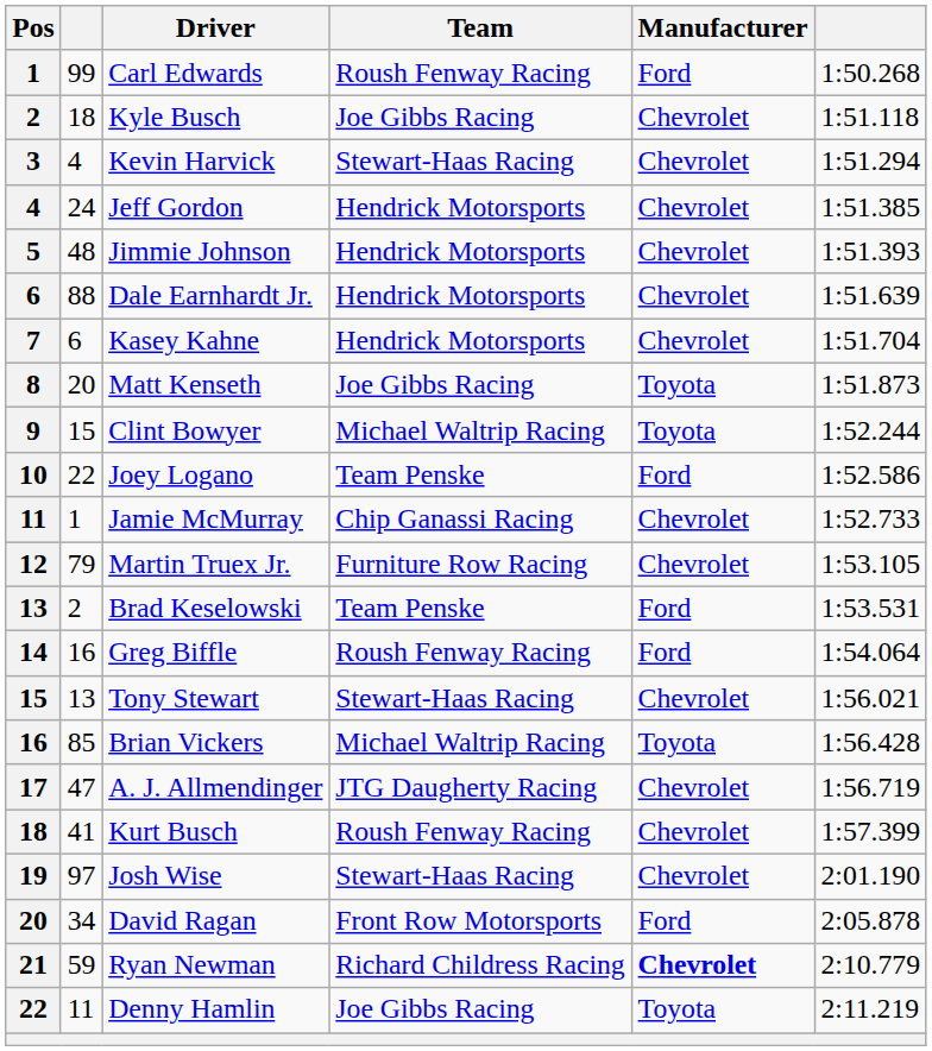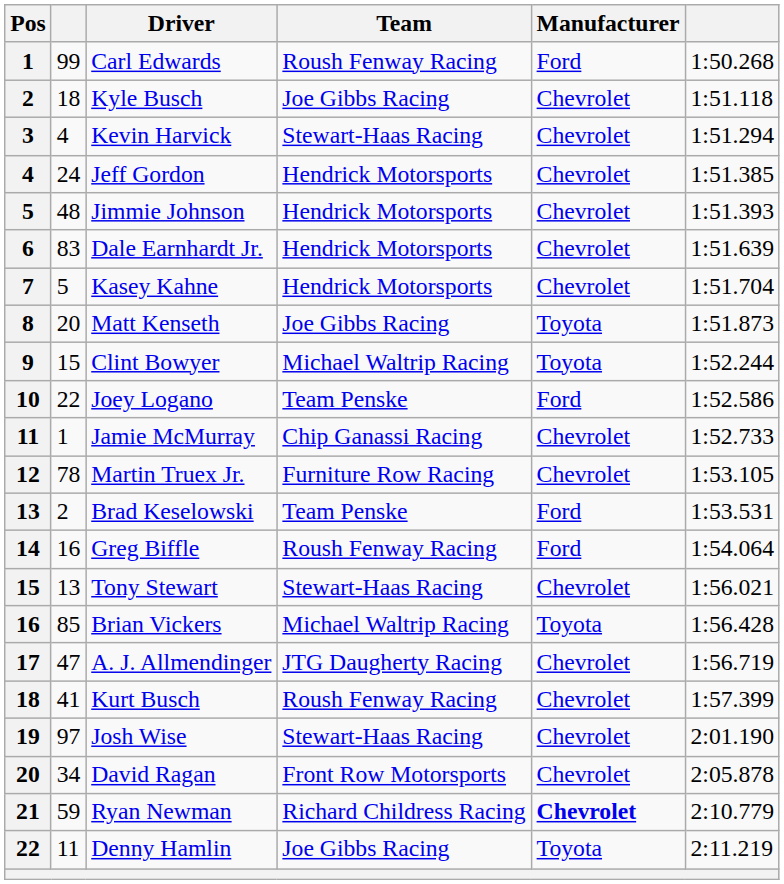Dale Earnhardt Jr. | column 2: 88 -> 83
Kasey Kahne | column 2: 6 -> 5
Martin Truex Jr. | column 2: 79 -> 78
David Ragan | Manufacturer: Ford -> Chevrolet
